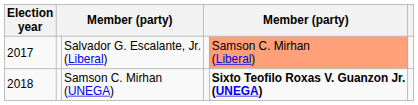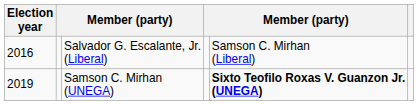Salvador G. Escalante, Jr. (Liberal) | Election year: 2017 -> 2016
Salvador G. Escalante, Jr. (Liberal) | column 5: lightsalmon background -> no background
Samson C. Mirhan (UNEGA) | Election year: 2018 -> 2019
